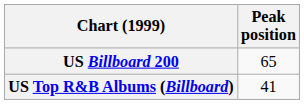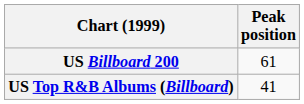US Billboard 200 | Peak position: 65 -> 61
